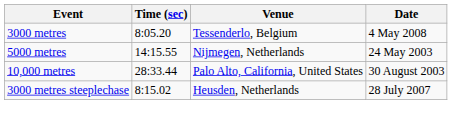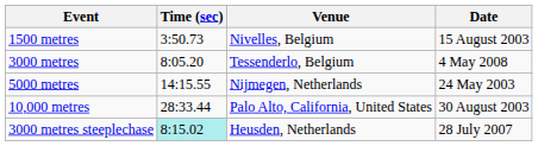+ row: 1500 metres | 3:50.73 | Nivelles, Belgium | 15 August 2003
3000 metres steeplechase | Time (sec): no background -> paleturquoise background
